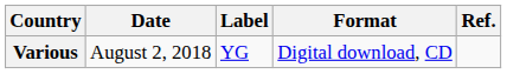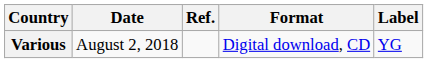columns swapped: Label <-> Ref.
